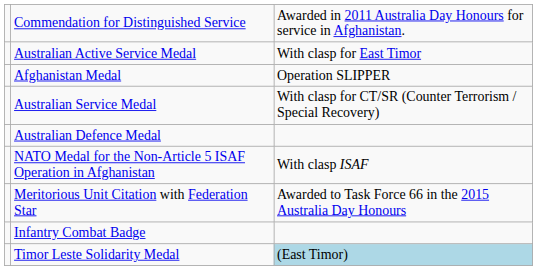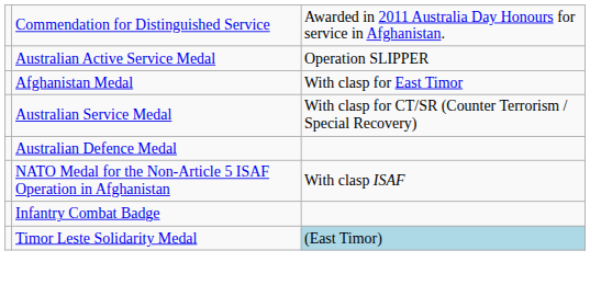Australian Active Service Medal | column 3: With clasp for East Timor -> Operation SLIPPER
Afghanistan Medal | column 3: Operation SLIPPER -> With clasp for East Timor
- row: Meritorious Unit Citation with Federation Star | Awarded to Task Force 66 in the 2015 Australia Day Honours
